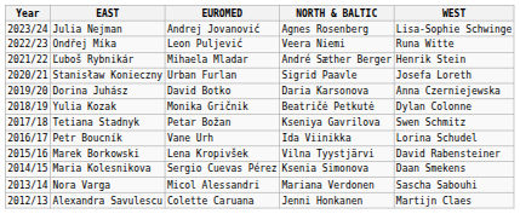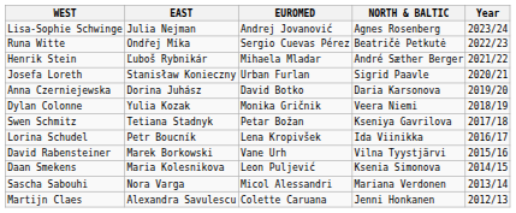columns swapped: Year <-> WEST
Ondřej Míka | EUROMED: Leon Puljević -> Sergio Cuevas Pérez
Ondřej Míka | NORTH & BALTIC: Veera Niemi -> Beatričė Petkutė
Yulia Kozak | NORTH & BALTIC: Beatričė Petkutė -> Veera Niemi
Petr Boucník | EUROMED: Vane Urh -> Lena Kropivšek
Marek Borkowski | EUROMED: Lena Kropivšek -> Vane Urh
Maria Kolesnikova | EUROMED: Sergio Cuevas Pérez -> Leon Puljević
